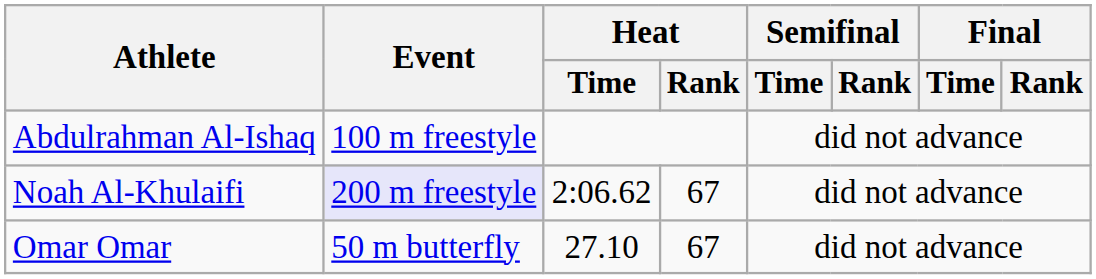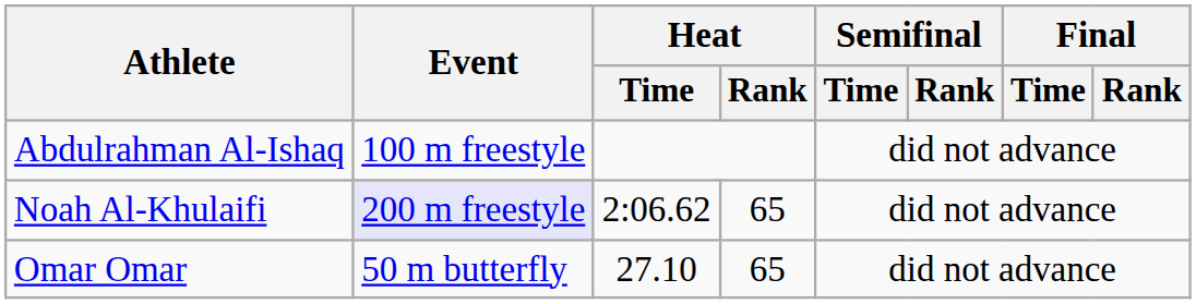Noah Al-Khulaifi | Heat / Rank: 67 -> 65
Omar Omar | Heat / Rank: 67 -> 65
